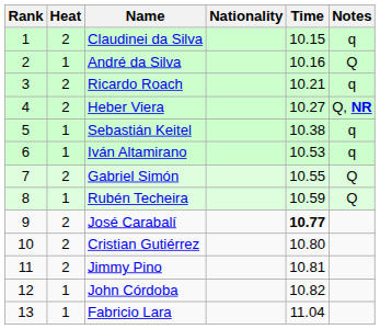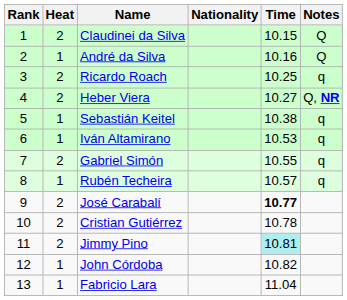Claudinei da Silva | Notes: q -> Q
Ricardo Roach | Time: 10.21 -> 10.25
Gabriel Simón | Notes: Q -> q
Rubén Techeira | Time: 10.59 -> 10.57
Rubén Techeira | Notes: Q -> q
Cristian Gutiérrez | Time: 10.80 -> 10.78
Jimmy Pino | Time: no background -> paleturquoise background
